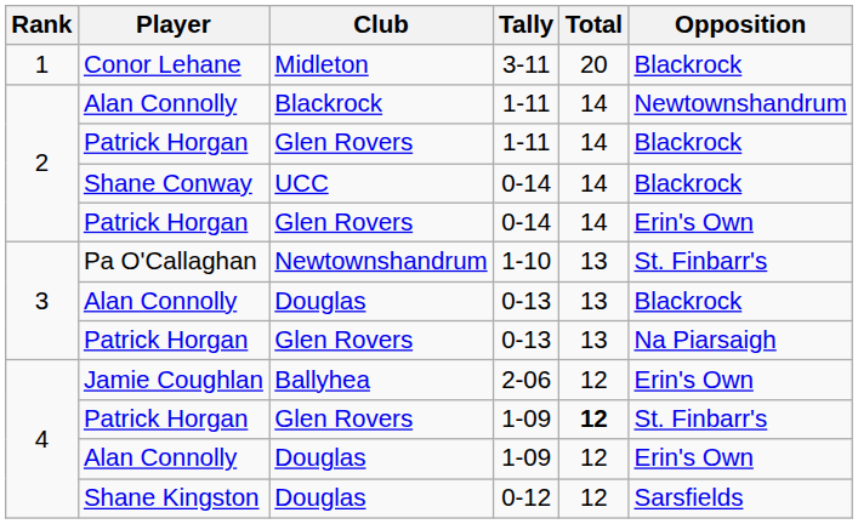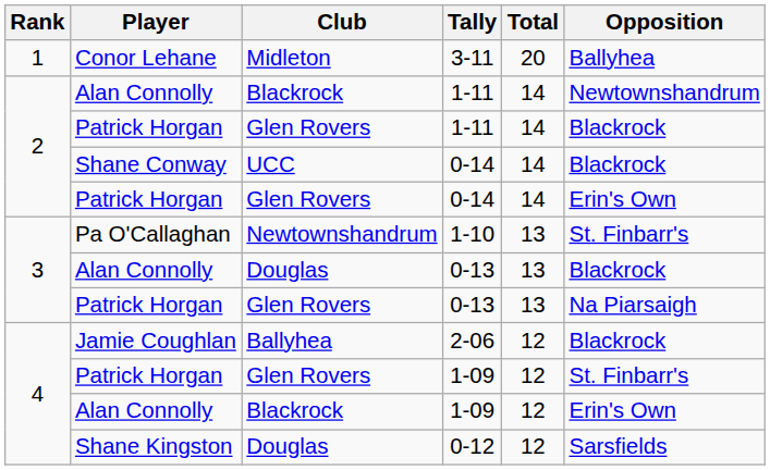3-11 | Opposition: Blackrock -> Ballyhea
2-06 | Opposition: Erin's Own -> Blackrock
Patrick Horgan / 1-09 | Total: bold -> normal
Alan Connolly / 1-09 | Club: Douglas -> Blackrock
